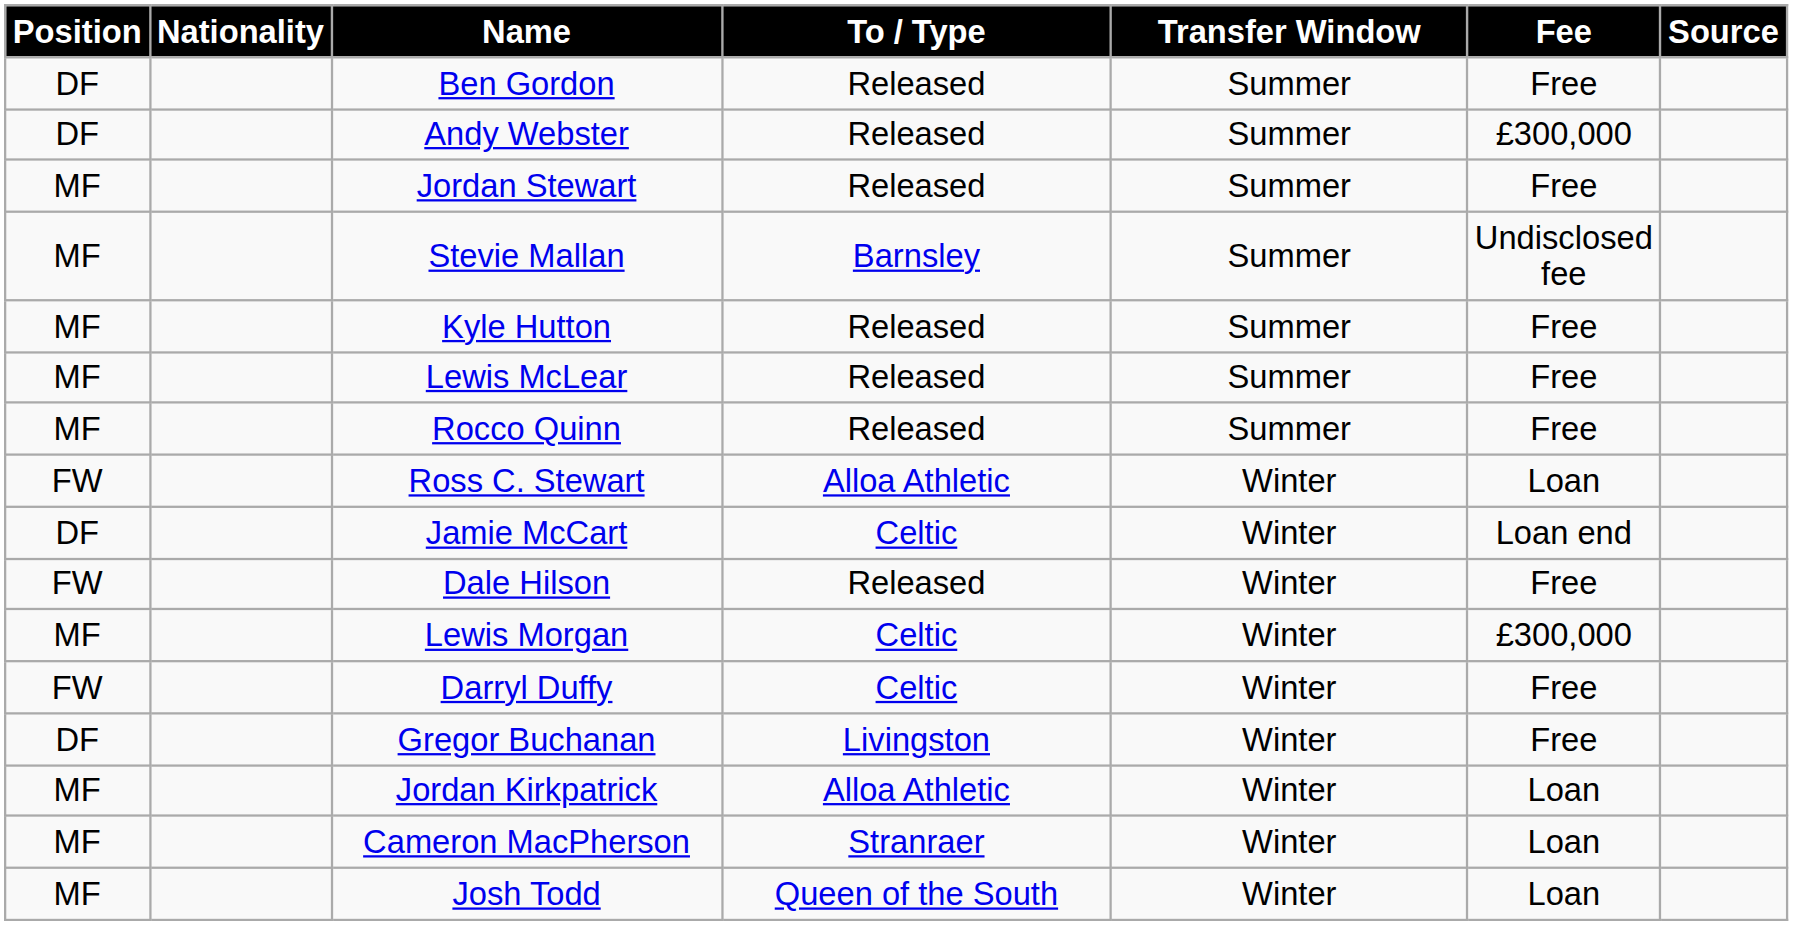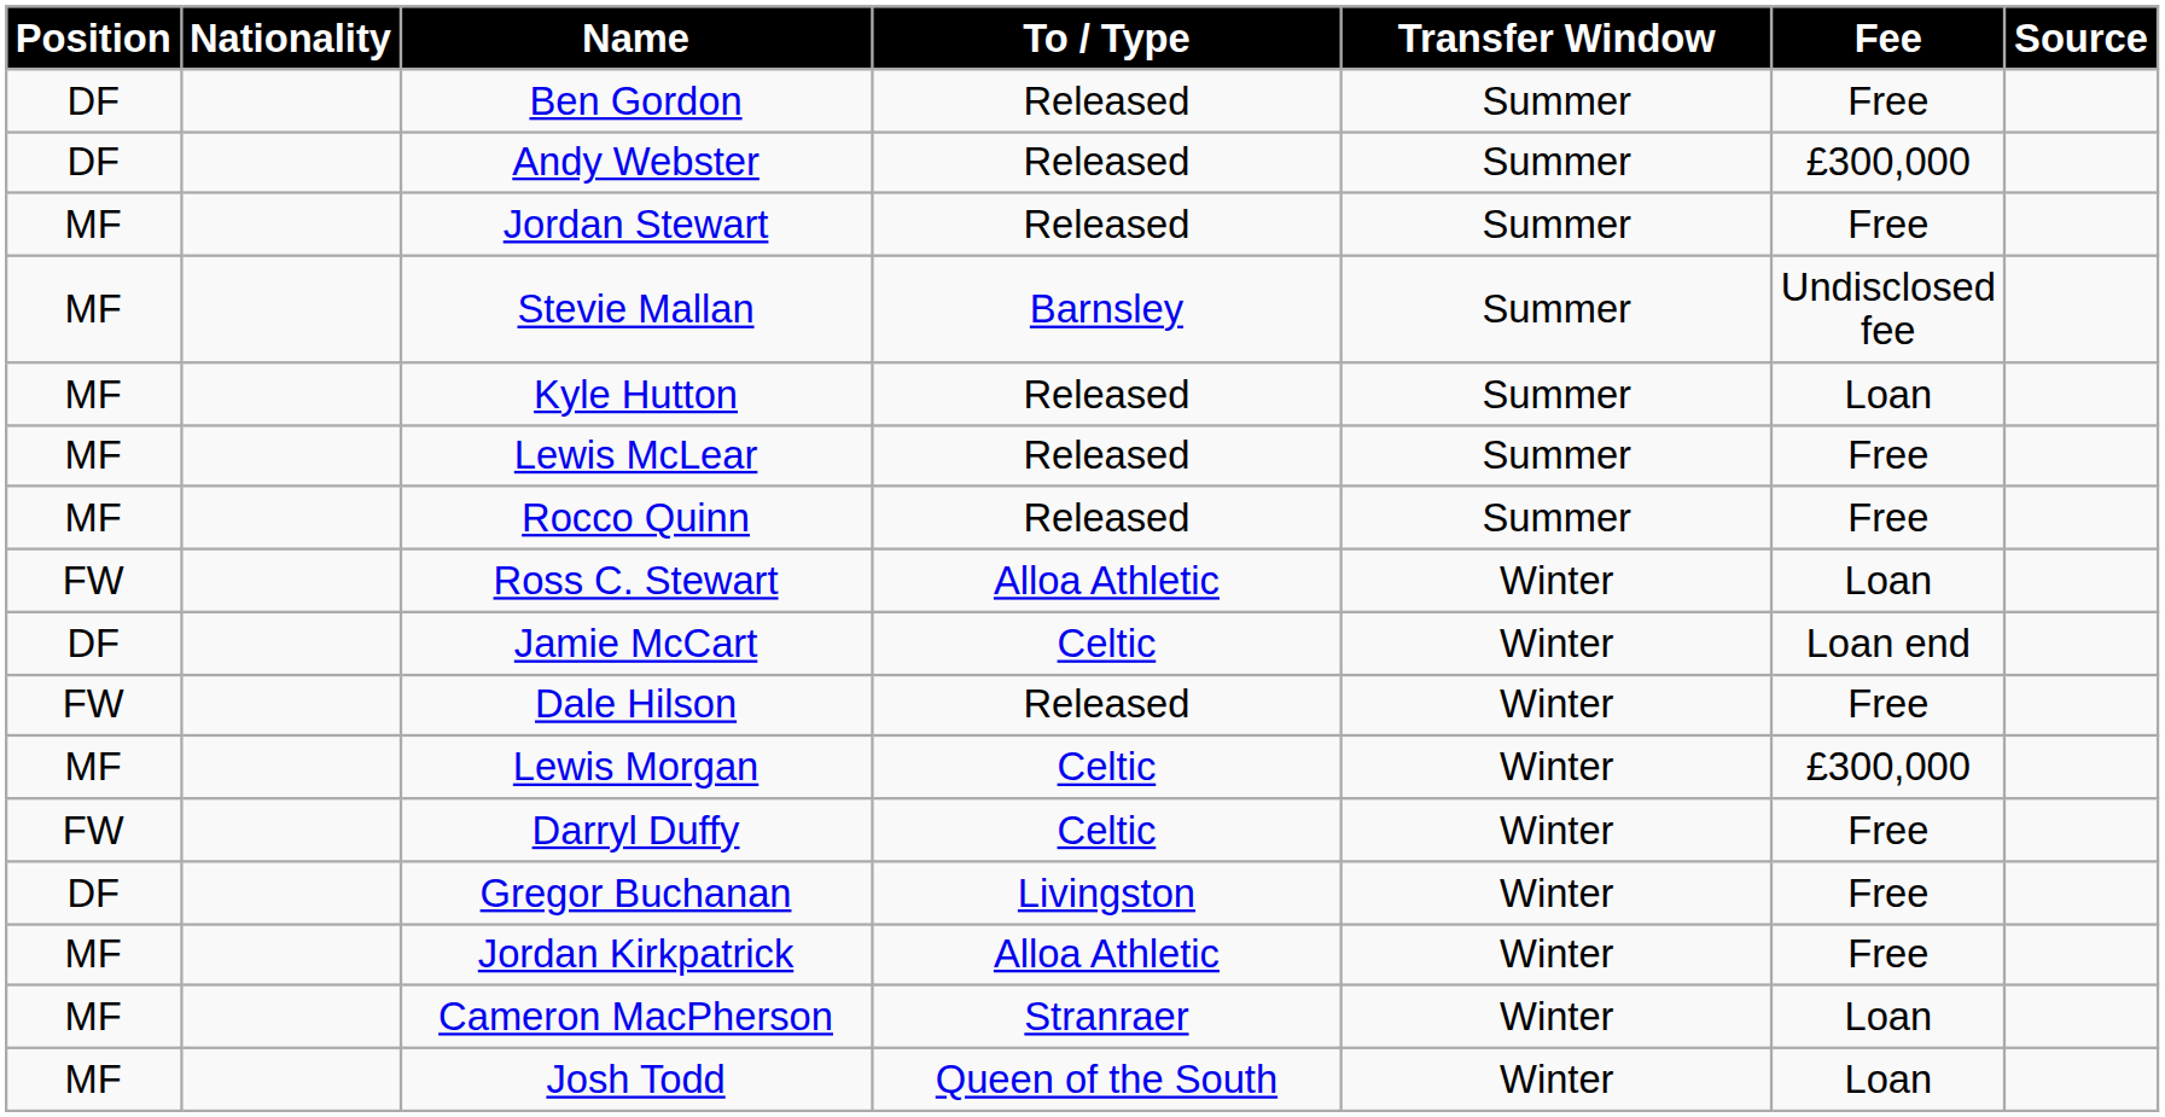Kyle Hutton | Fee: Free -> Loan
Jordan Kirkpatrick | Fee: Loan -> Free
